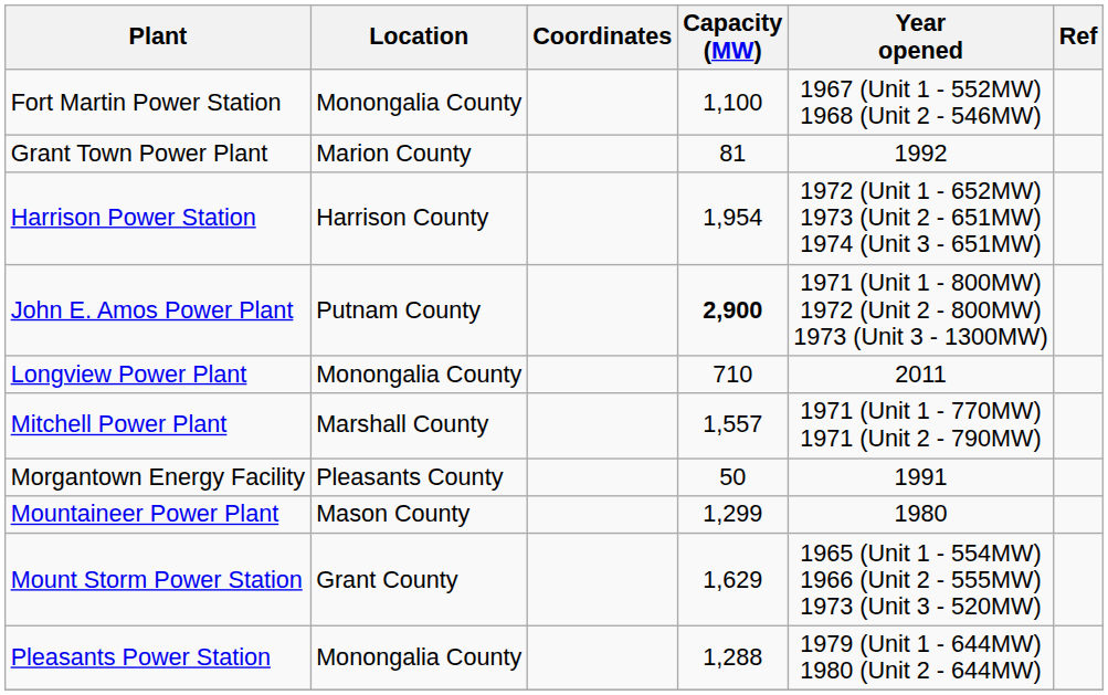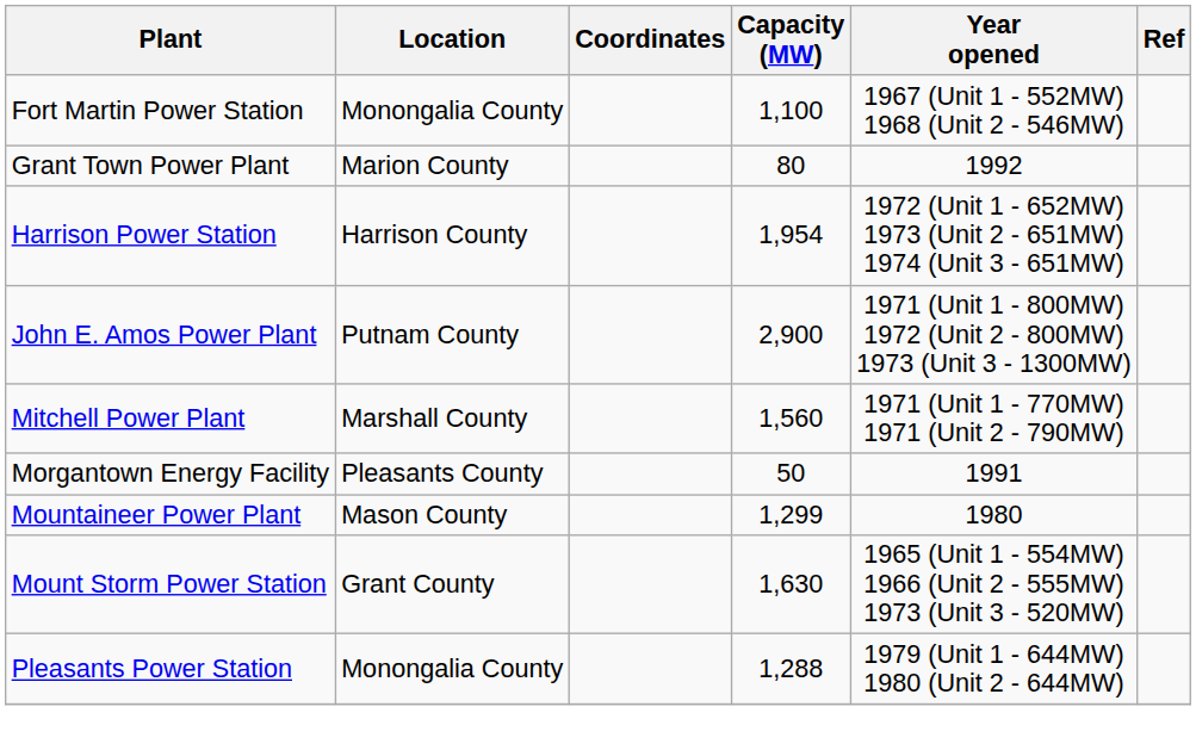Grant Town Power Plant | Capacity (MW): 81 -> 80
John E. Amos Power Plant | Capacity (MW): bold -> normal
- row: Longview Power Plant | Monongalia County | 710 | 2011
Mitchell Power Plant | Capacity (MW): 1,557 -> 1,560
Mount Storm Power Station | Capacity (MW): 1,629 -> 1,630
